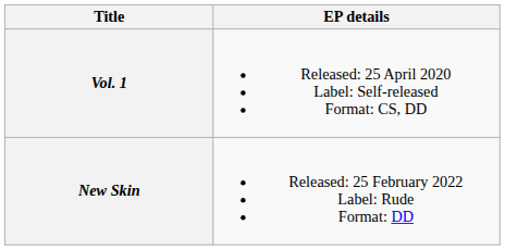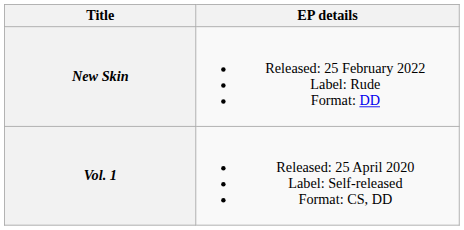rows swapped: Vol. 1 <-> New Skin
